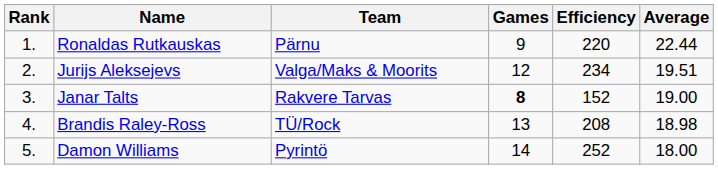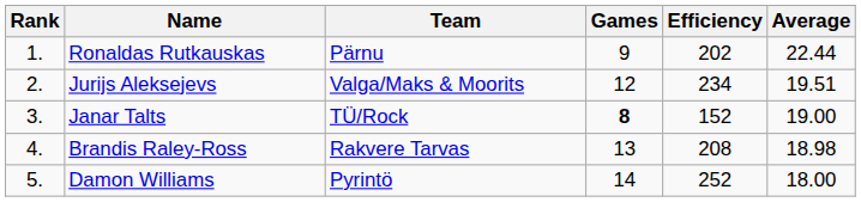Ronaldas Rutkauskas | Efficiency: 220 -> 202
Janar Talts | Team: Rakvere Tarvas -> TÜ/Rock
Brandis Raley-Ross | Team: TÜ/Rock -> Rakvere Tarvas
